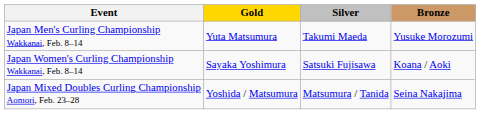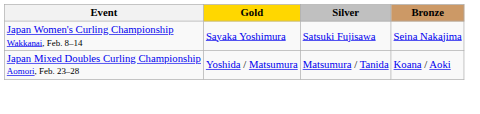- row: Japan Men's Curling Championship Wakkanai, Feb. 8–14 | Yuta Matsumura | Takumi Maeda | Yusuke Morozumi
Japan Women's Curling Championship Wakkanai, Feb. 8–14 | Bronze: Koana / Aoki -> Seina Nakajima
Japan Mixed Doubles Curling Championship Aomori, Feb. 23–28 | Bronze: Seina Nakajima -> Koana / Aoki
